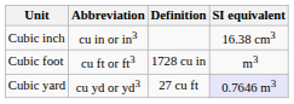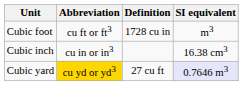rows swapped: Cubic inch <-> Cubic foot
Cubic yard | Abbreviation: no background -> gold background
